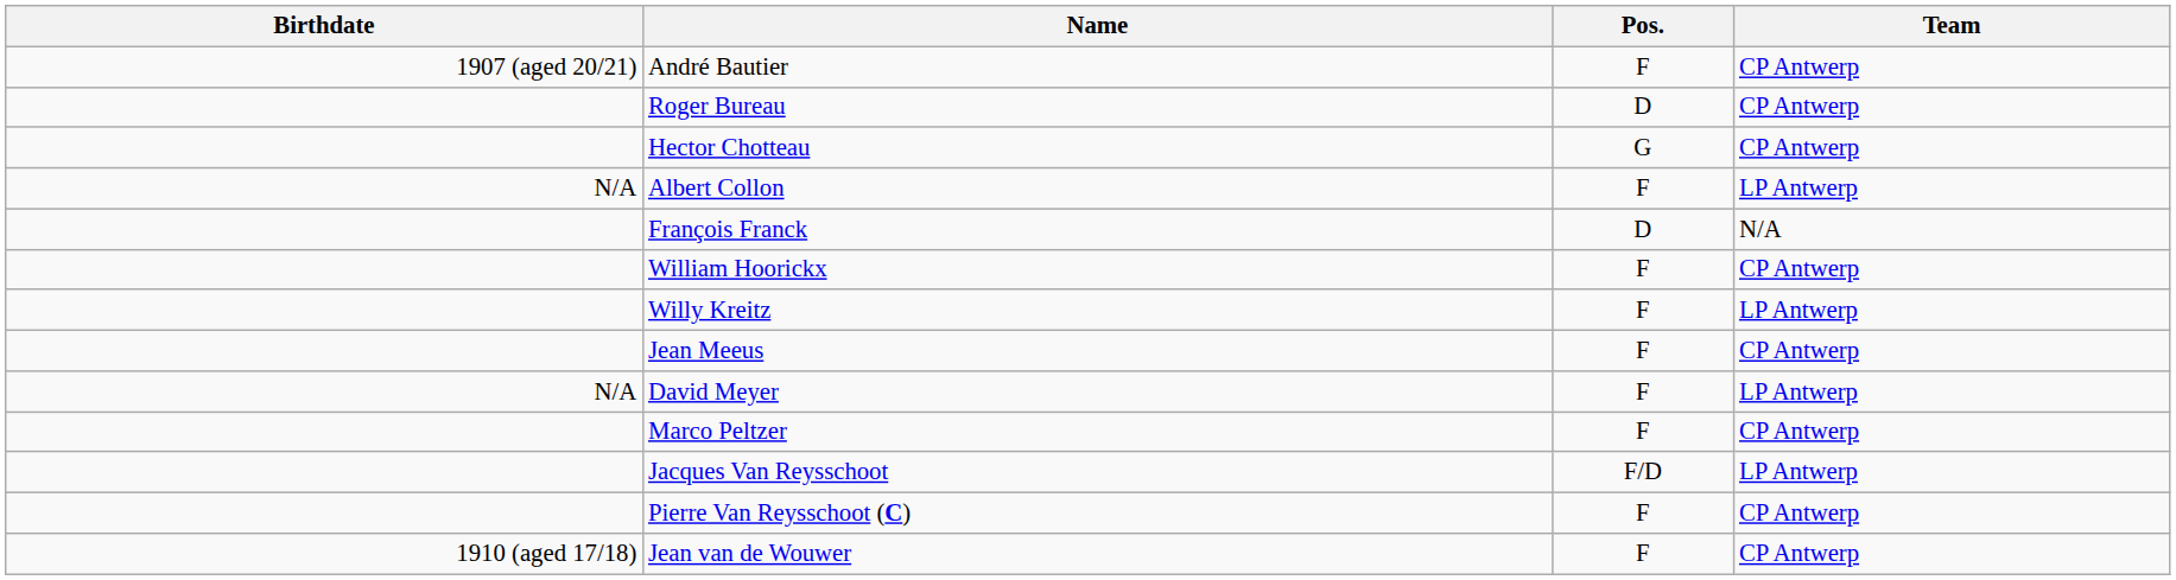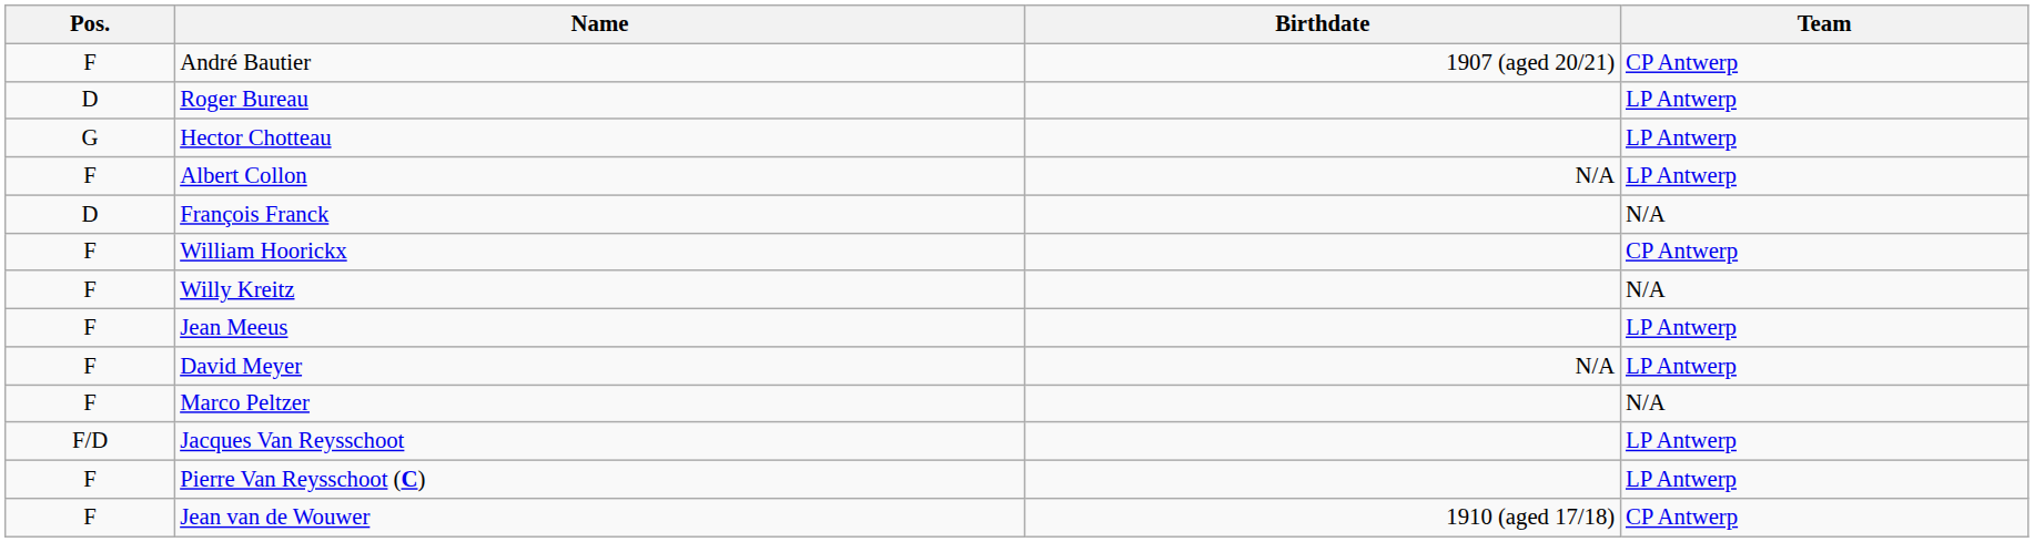columns swapped: Pos. <-> Birthdate
Roger Bureau | Team: CP Antwerp -> LP Antwerp
Hector Chotteau | Team: CP Antwerp -> LP Antwerp
Willy Kreitz | Team: LP Antwerp -> N/A
Jean Meeus | Team: CP Antwerp -> LP Antwerp
Marco Peltzer | Team: CP Antwerp -> N/A
Pierre Van Reysschoot (C) | Team: CP Antwerp -> LP Antwerp
